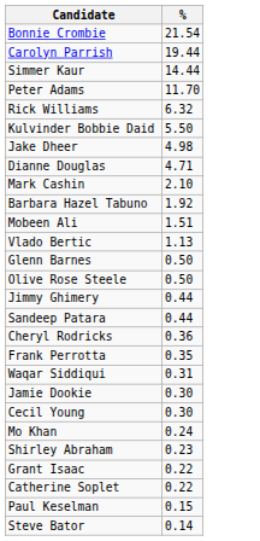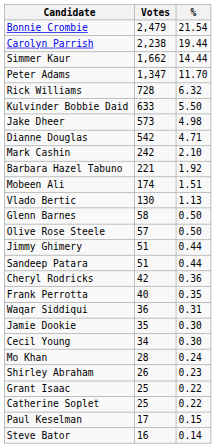+ column: Votes | 2,479 | 2,238 | 1,662 | 1,347 | 728 | 633 | 573 | 542 | 242 | 221 | 174 | 130 | 58 | 57 | 51 | 51 | 42 | 40 | 36 | 35 | 34 | 28 | 26 | 25 | 25 | 17 | 16
